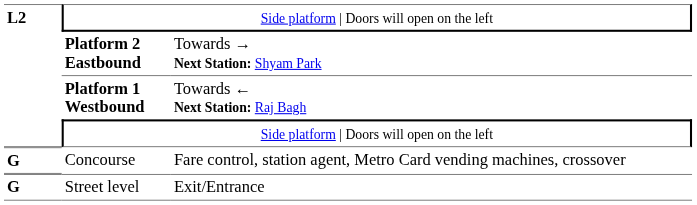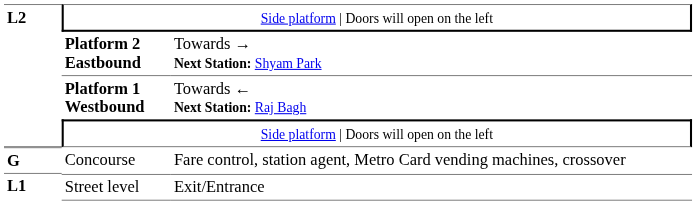Street level | column 1: G -> L1
